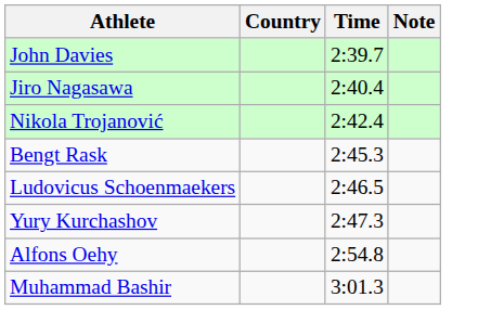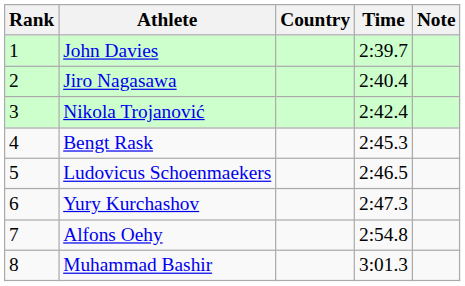+ column: Rank | 1 | 2 | 3 | 4 | 5 | 6 | 7 | 8
